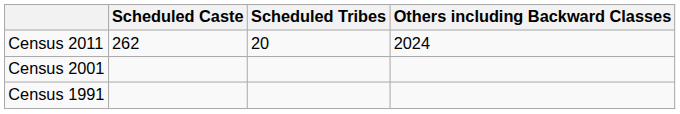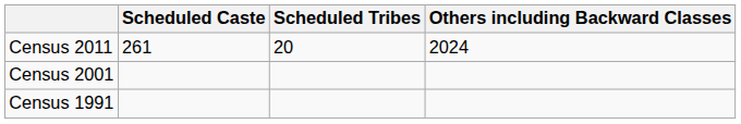Census 2011 | Scheduled Caste: 262 -> 261
